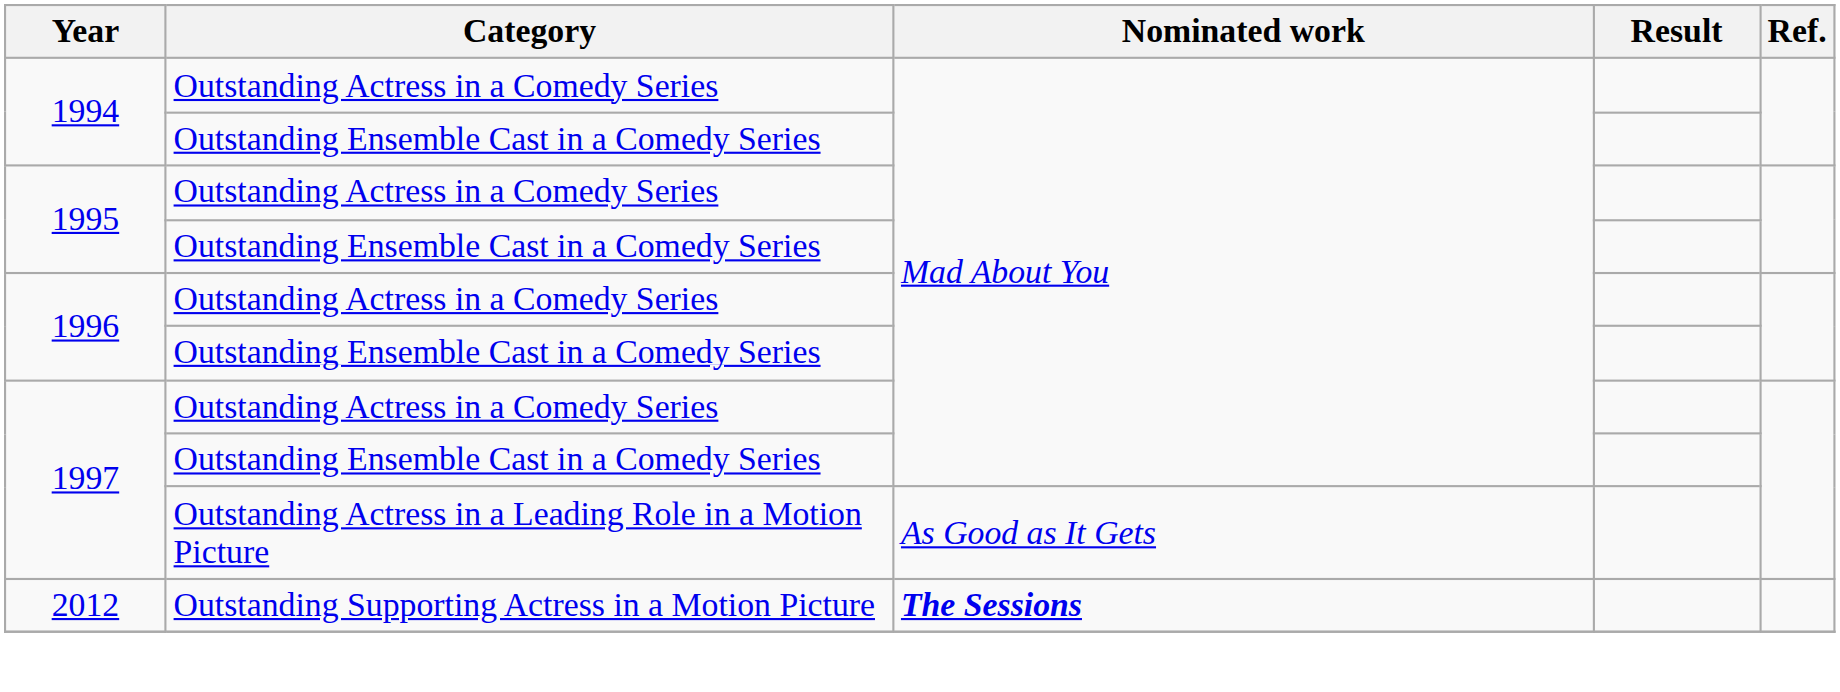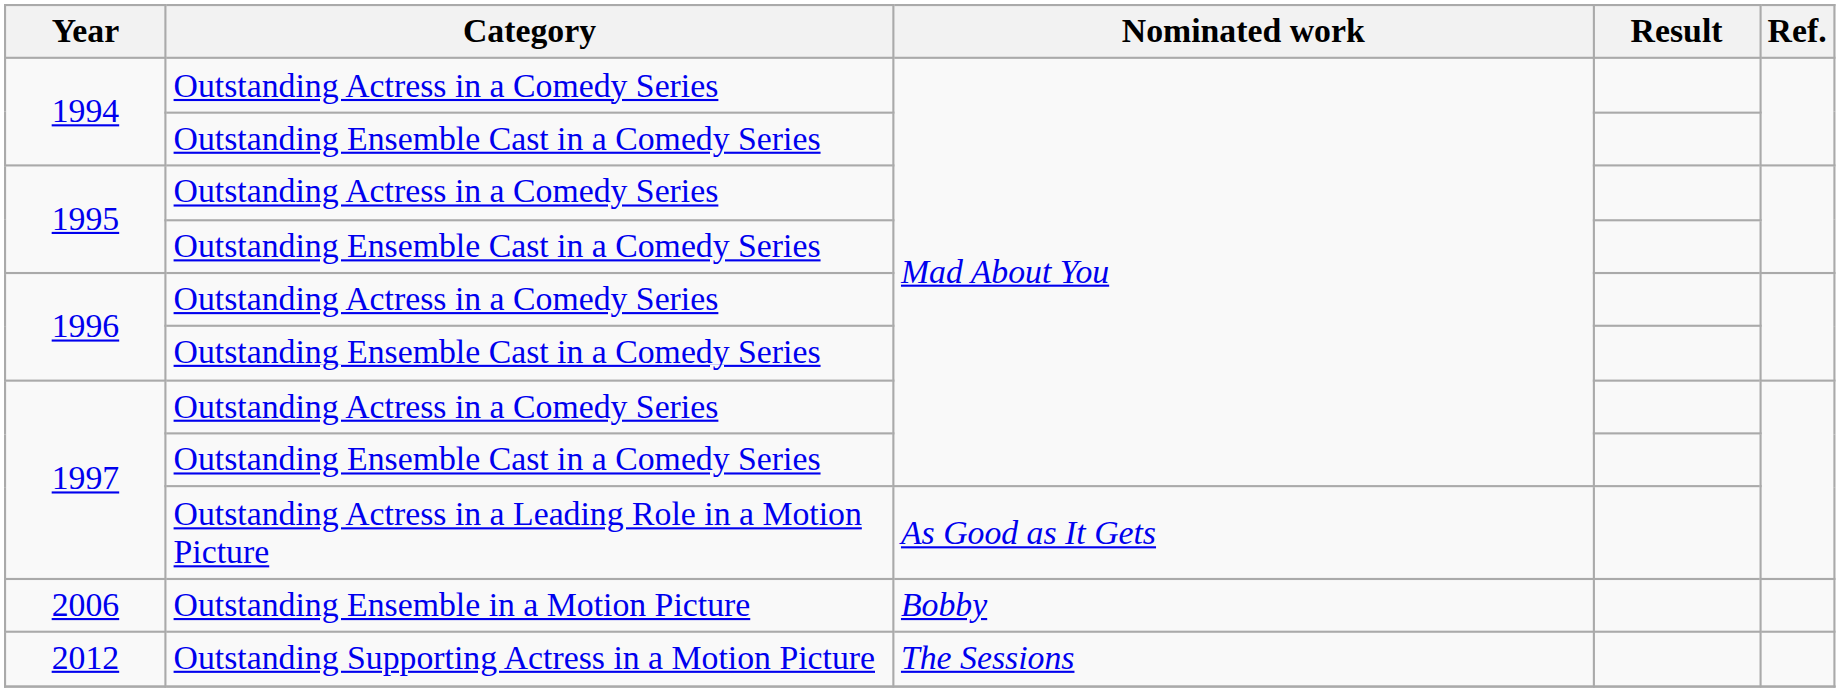+ row: 2006 | Outstanding Ensemble in a Motion Picture | Bobby
2012 | Nominated work: bold -> normal
